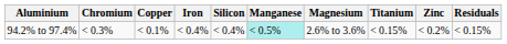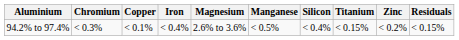columns swapped: Magnesium <-> Silicon
94.2% to 97.4% | Manganese: paleturquoise background -> no background
